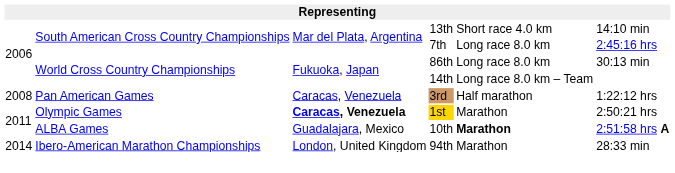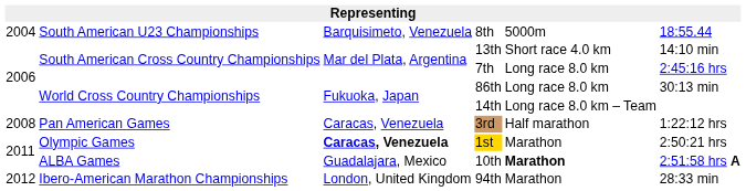+ row: 2004 | South American U23 Championships | Barquisimeto, Venezuela | 8th | 5000m | 18:55.44
94th | column 1: 2014 -> 2012
